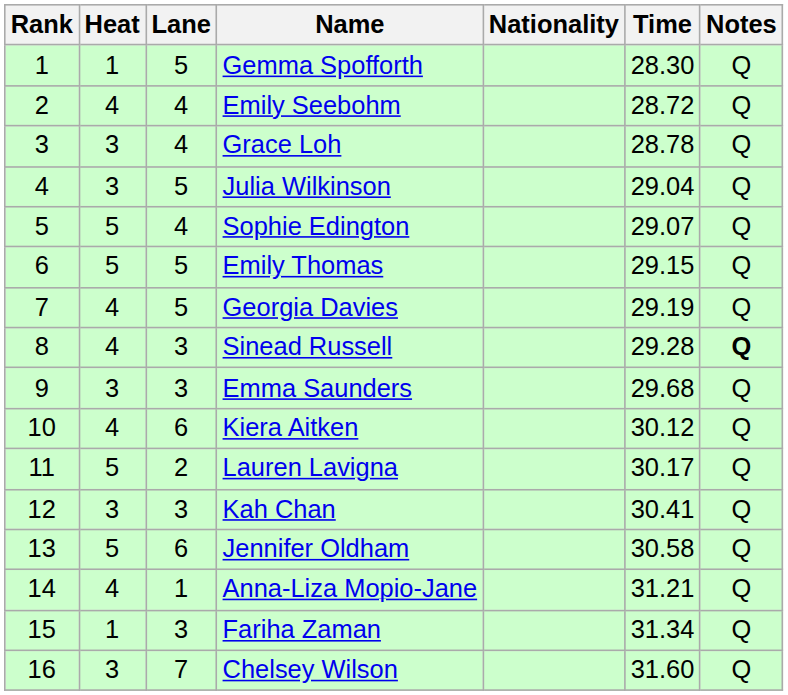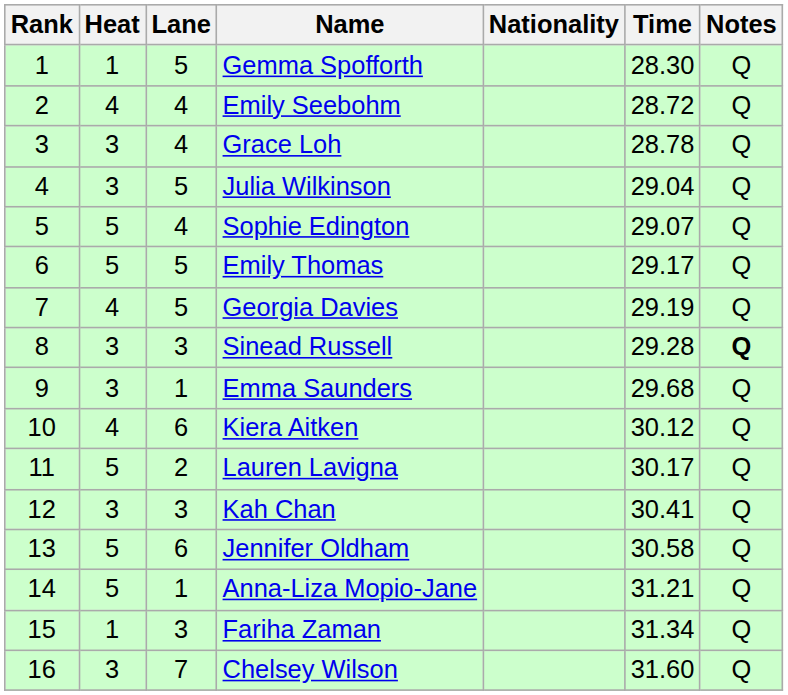Emily Thomas | Time: 29.15 -> 29.17
Sinead Russell | Heat: 4 -> 3
Emma Saunders | Lane: 3 -> 1
Anna-Liza Mopio-Jane | Heat: 4 -> 5
